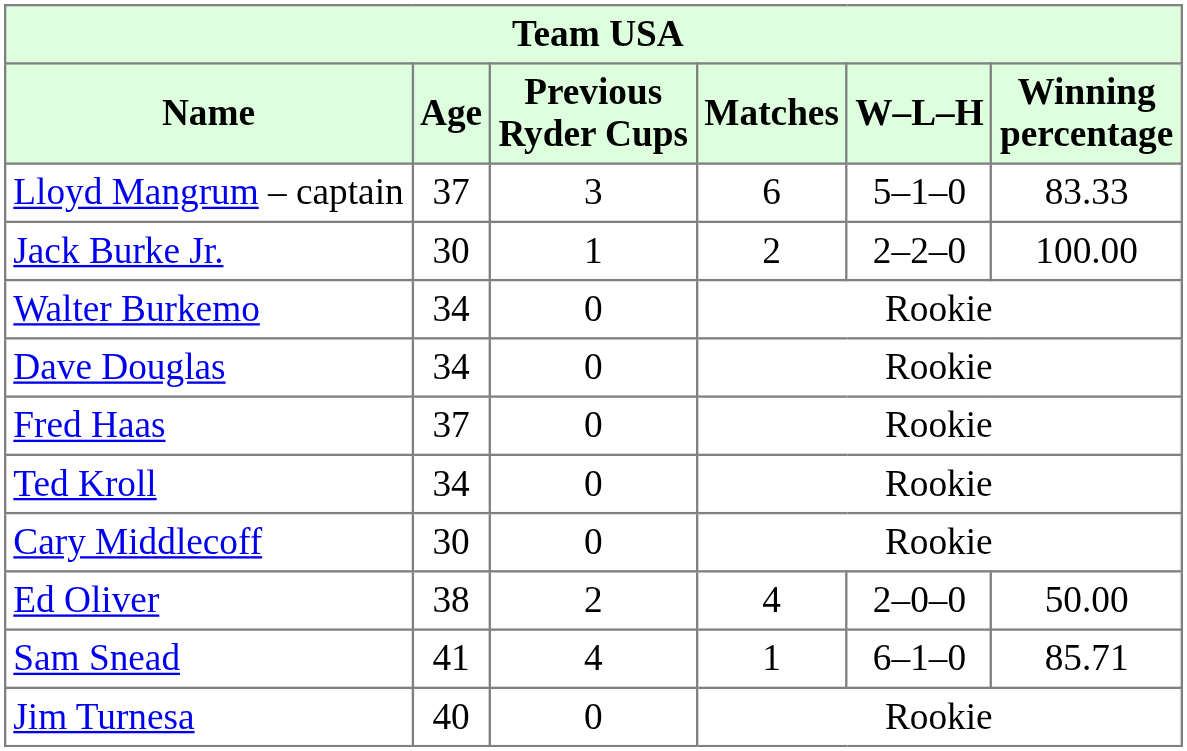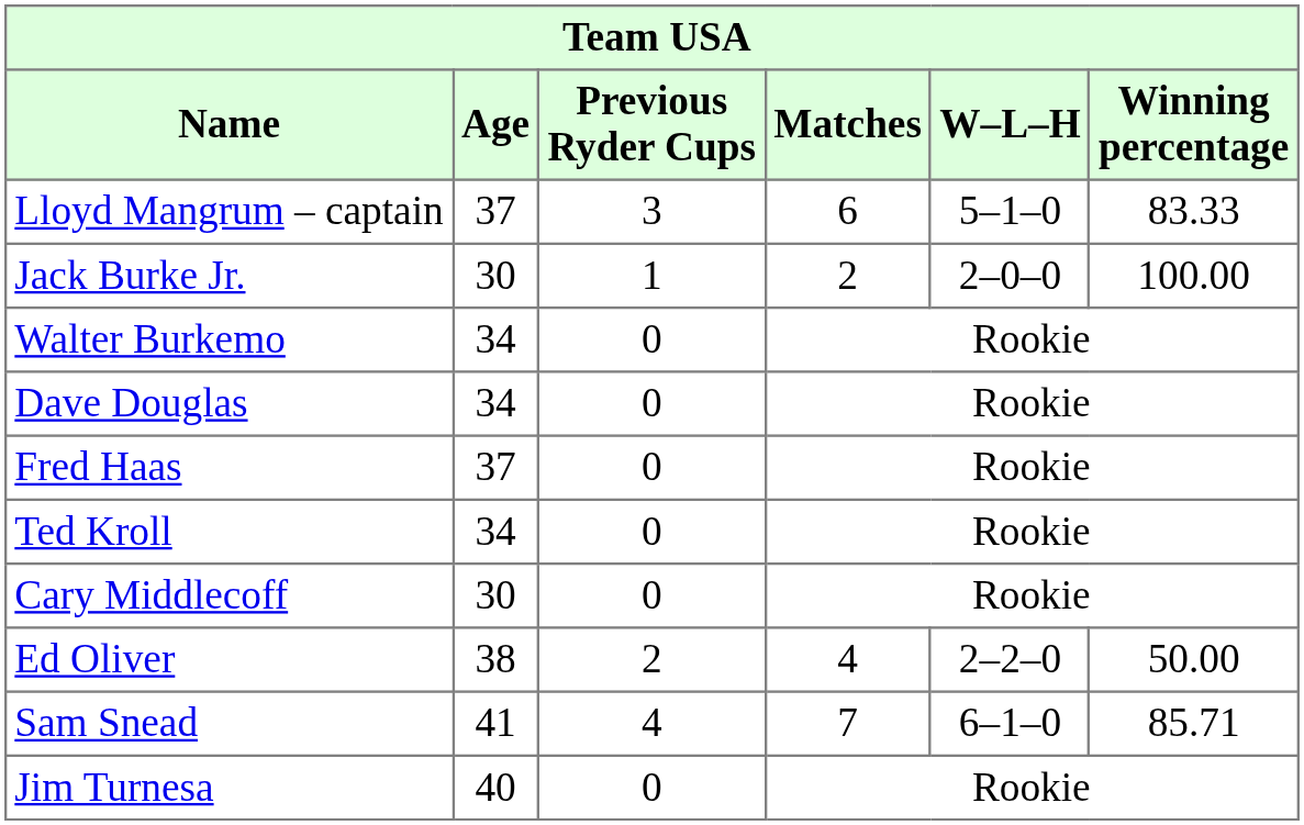Jack Burke Jr. | W–L–H: 2–2–0 -> 2–0–0
Ed Oliver | W–L–H: 2–0–0 -> 2–2–0
Sam Snead | Matches: 1 -> 7
